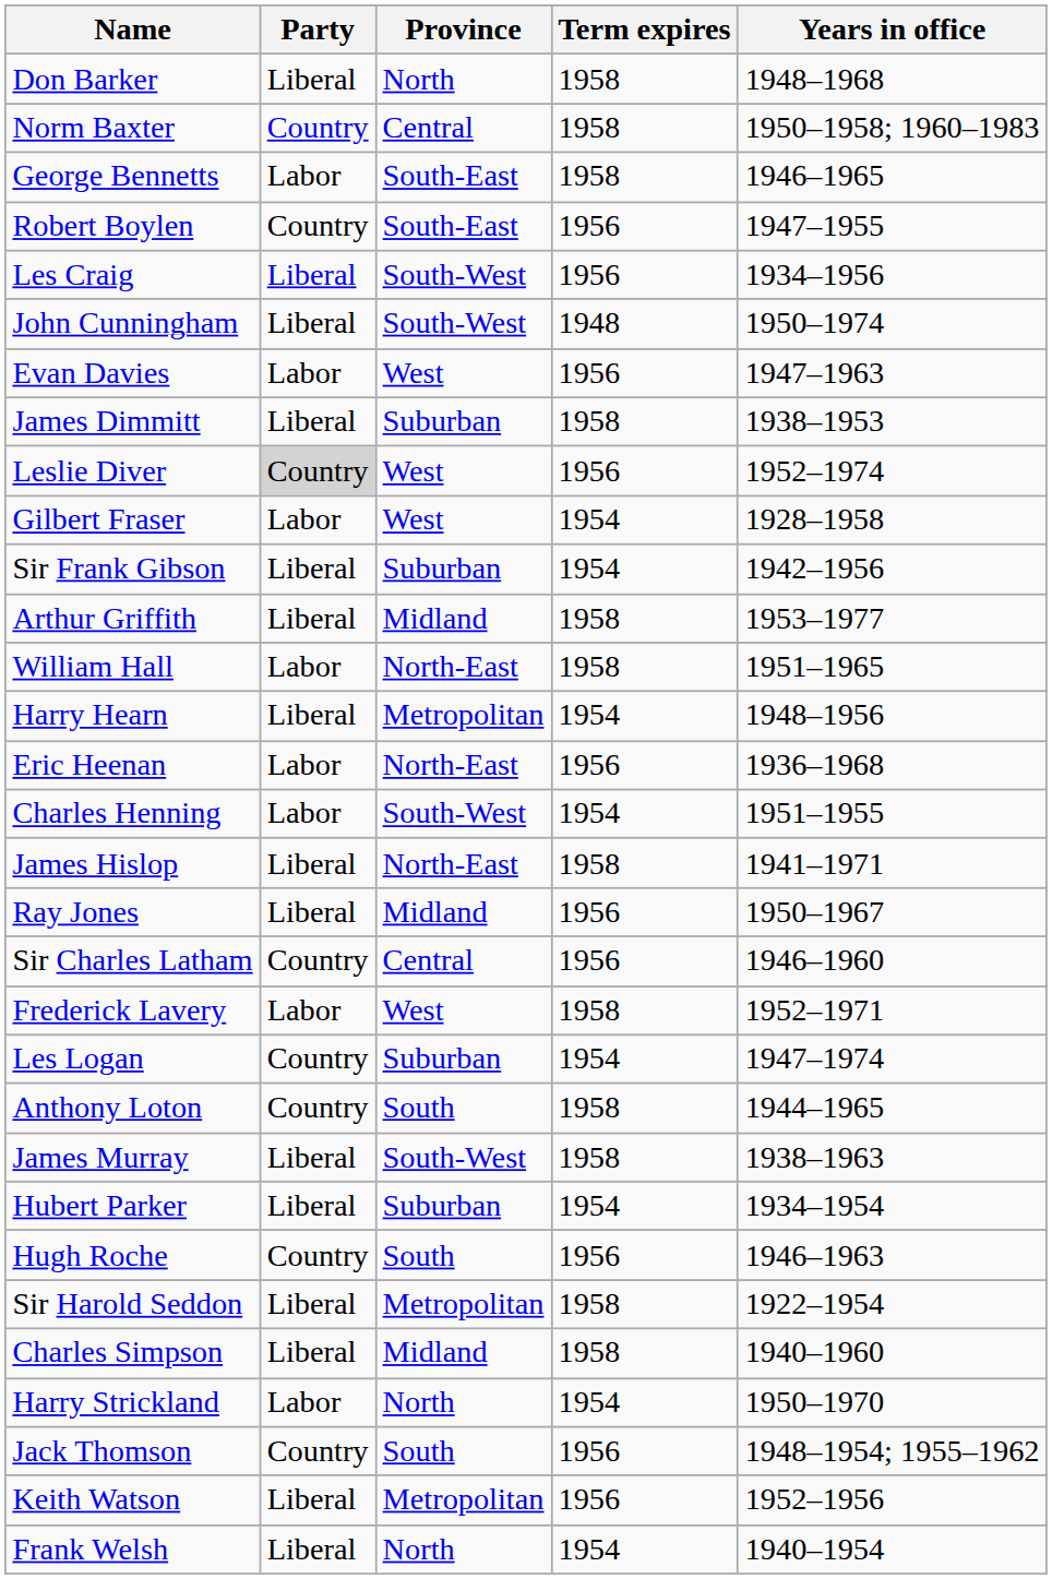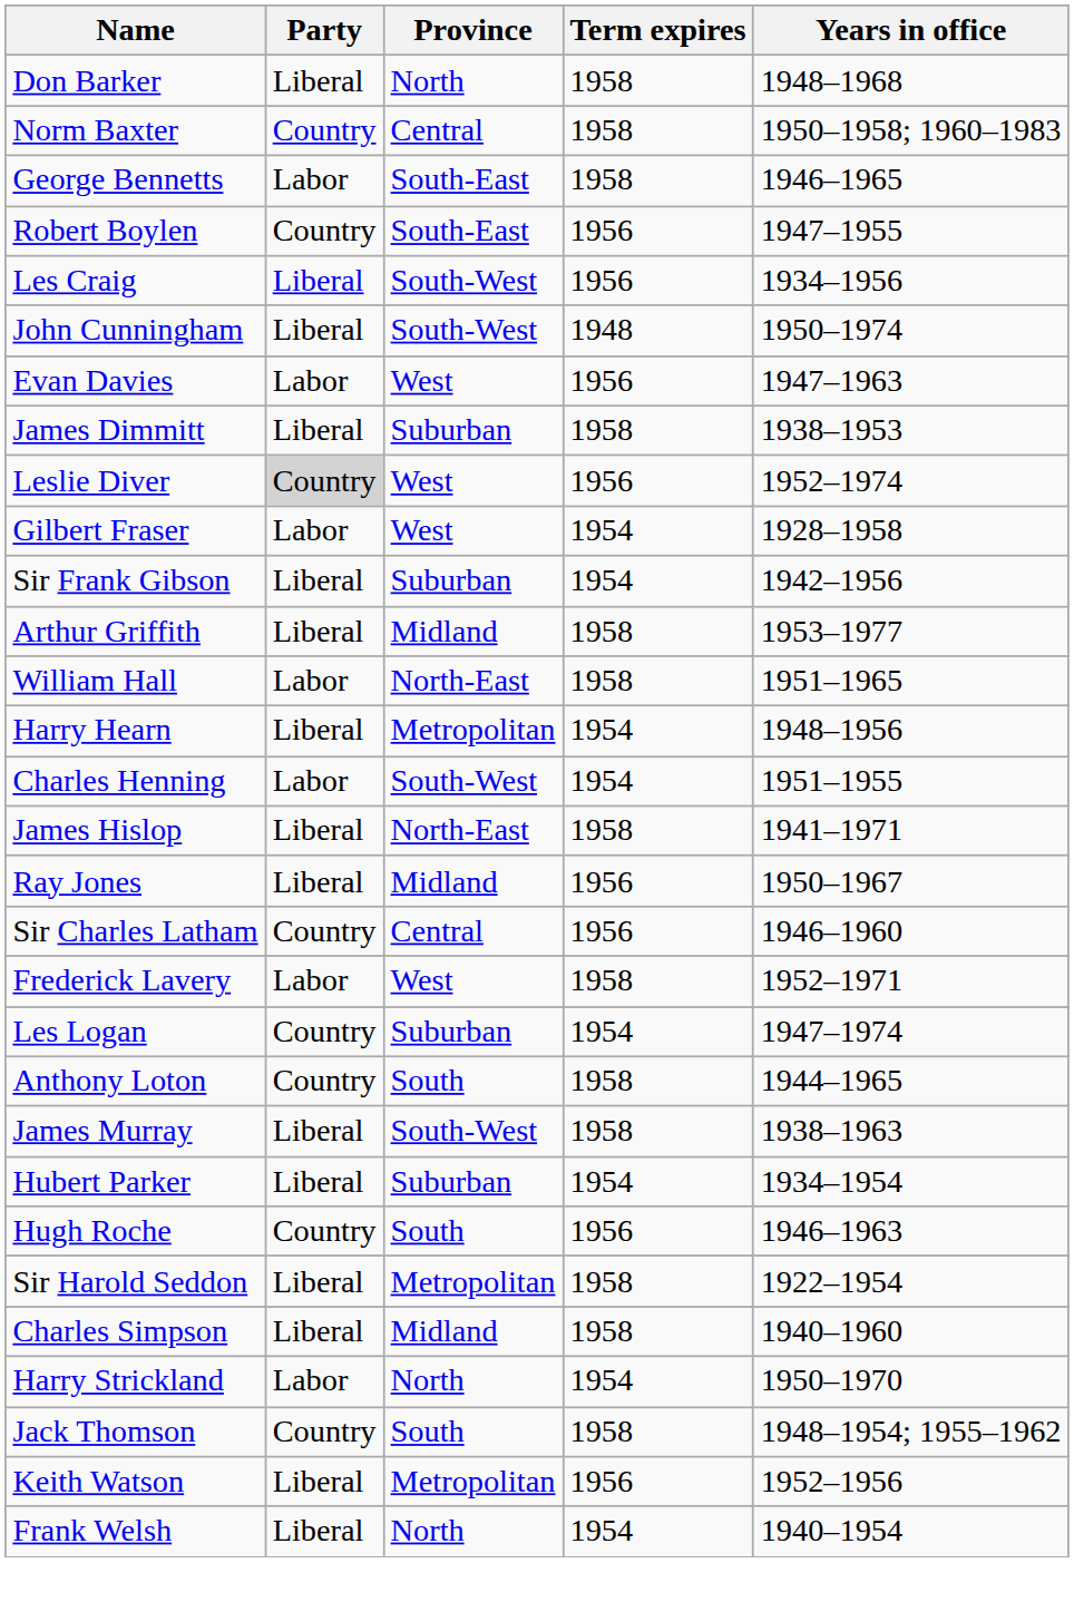- row: Eric Heenan | Labor | North-East | 1956 | 1936–1968
Jack Thomson | Term expires: 1956 -> 1958
